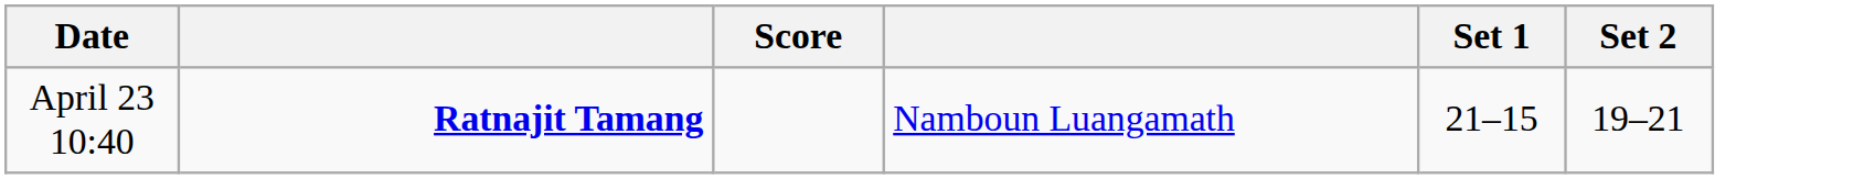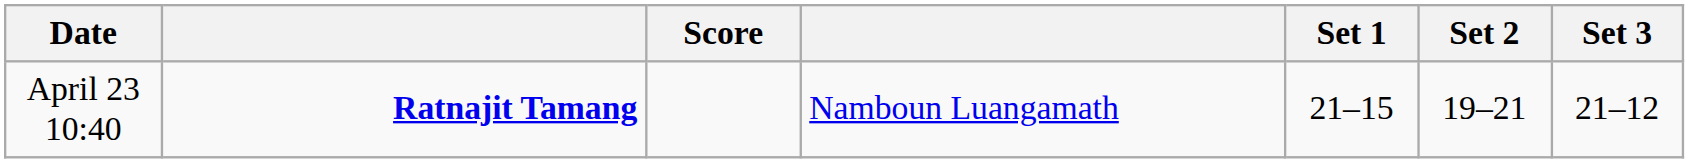+ column: Set 3 | 21–12
